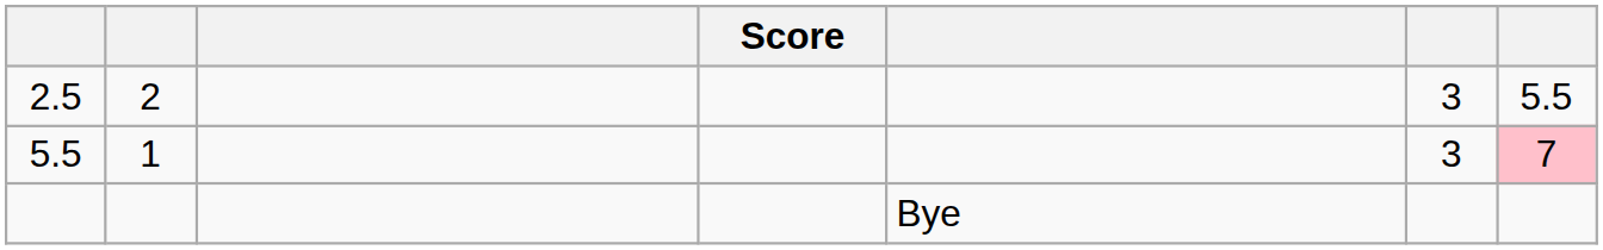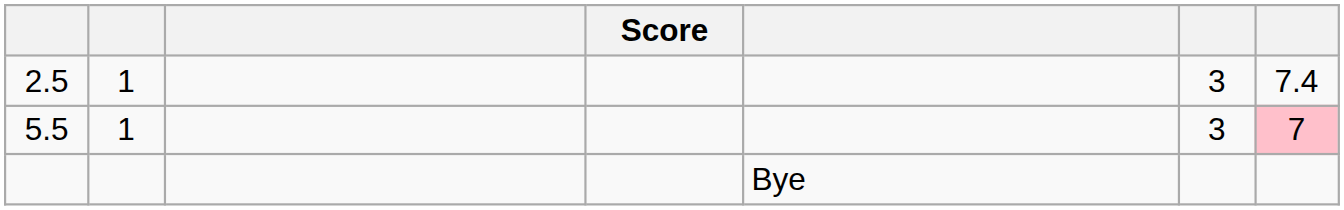2.5 | column 2: 2 -> 1
2.5 | column 7: 5.5 -> 7.4
